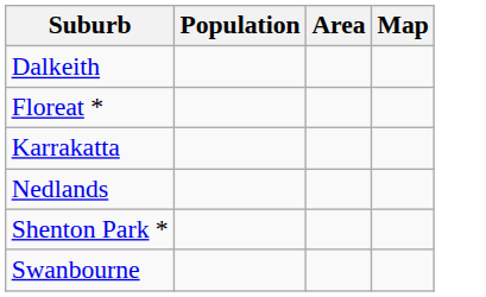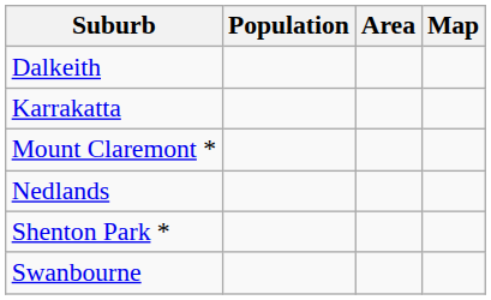- row: Floreat *
+ row: Mount Claremont *
